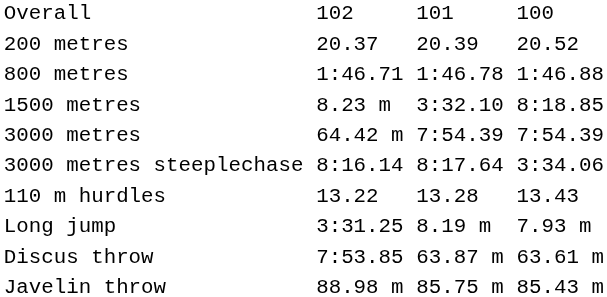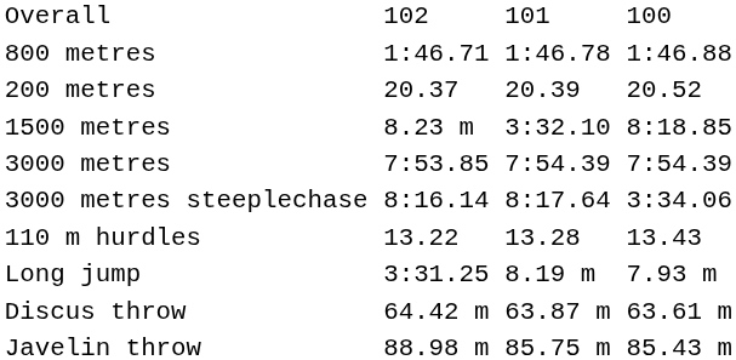rows swapped: 200 metres <-> 800 metres
3000 metres | column 3: 64.42 m -> 7:53.85
Discus throw | column 3: 7:53.85 -> 64.42 m
